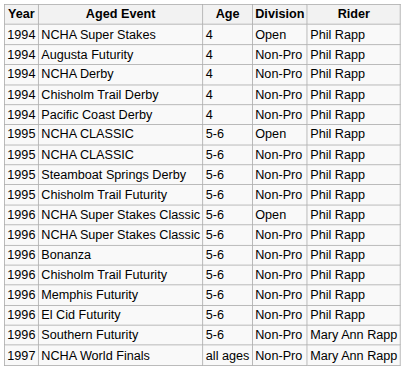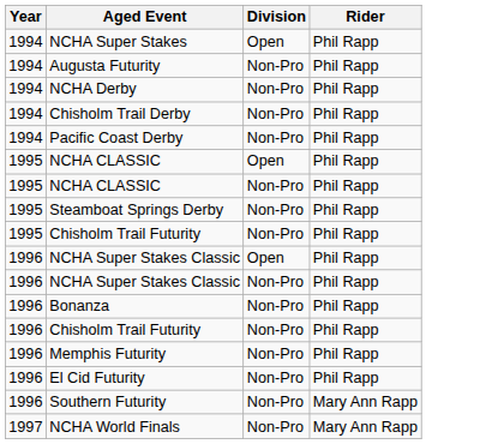- column: Age | 4 | 4 | 4 | 4 | 4 | 5-6 | 5-6 | 5-6 | 5-6 | 5-6 | 5-6 | 5-6 | 5-6 | 5-6 | 5-6 | 5-6 | all ages
